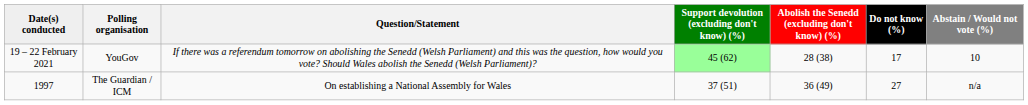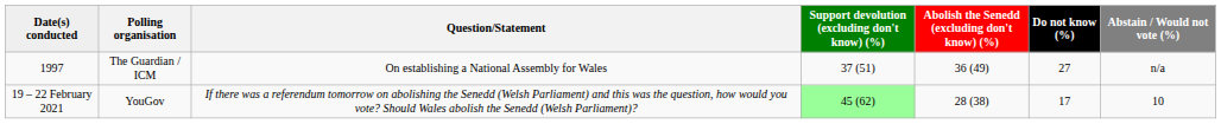rows swapped: 19 – 22 February 2021 <-> 1997
